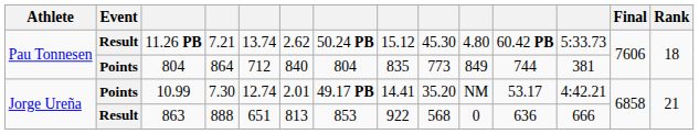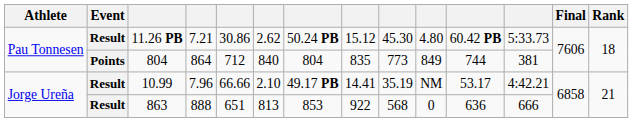11.26 PB | column 5: 13.74 -> 30.86
10.99 | Event: Points -> Result
10.99 | column 4: 7.30 -> 7.96
10.99 | column 5: 12.74 -> 66.66
10.99 | column 6: 2.01 -> 2.10
10.99 | column 9: 35.20 -> 35.19
